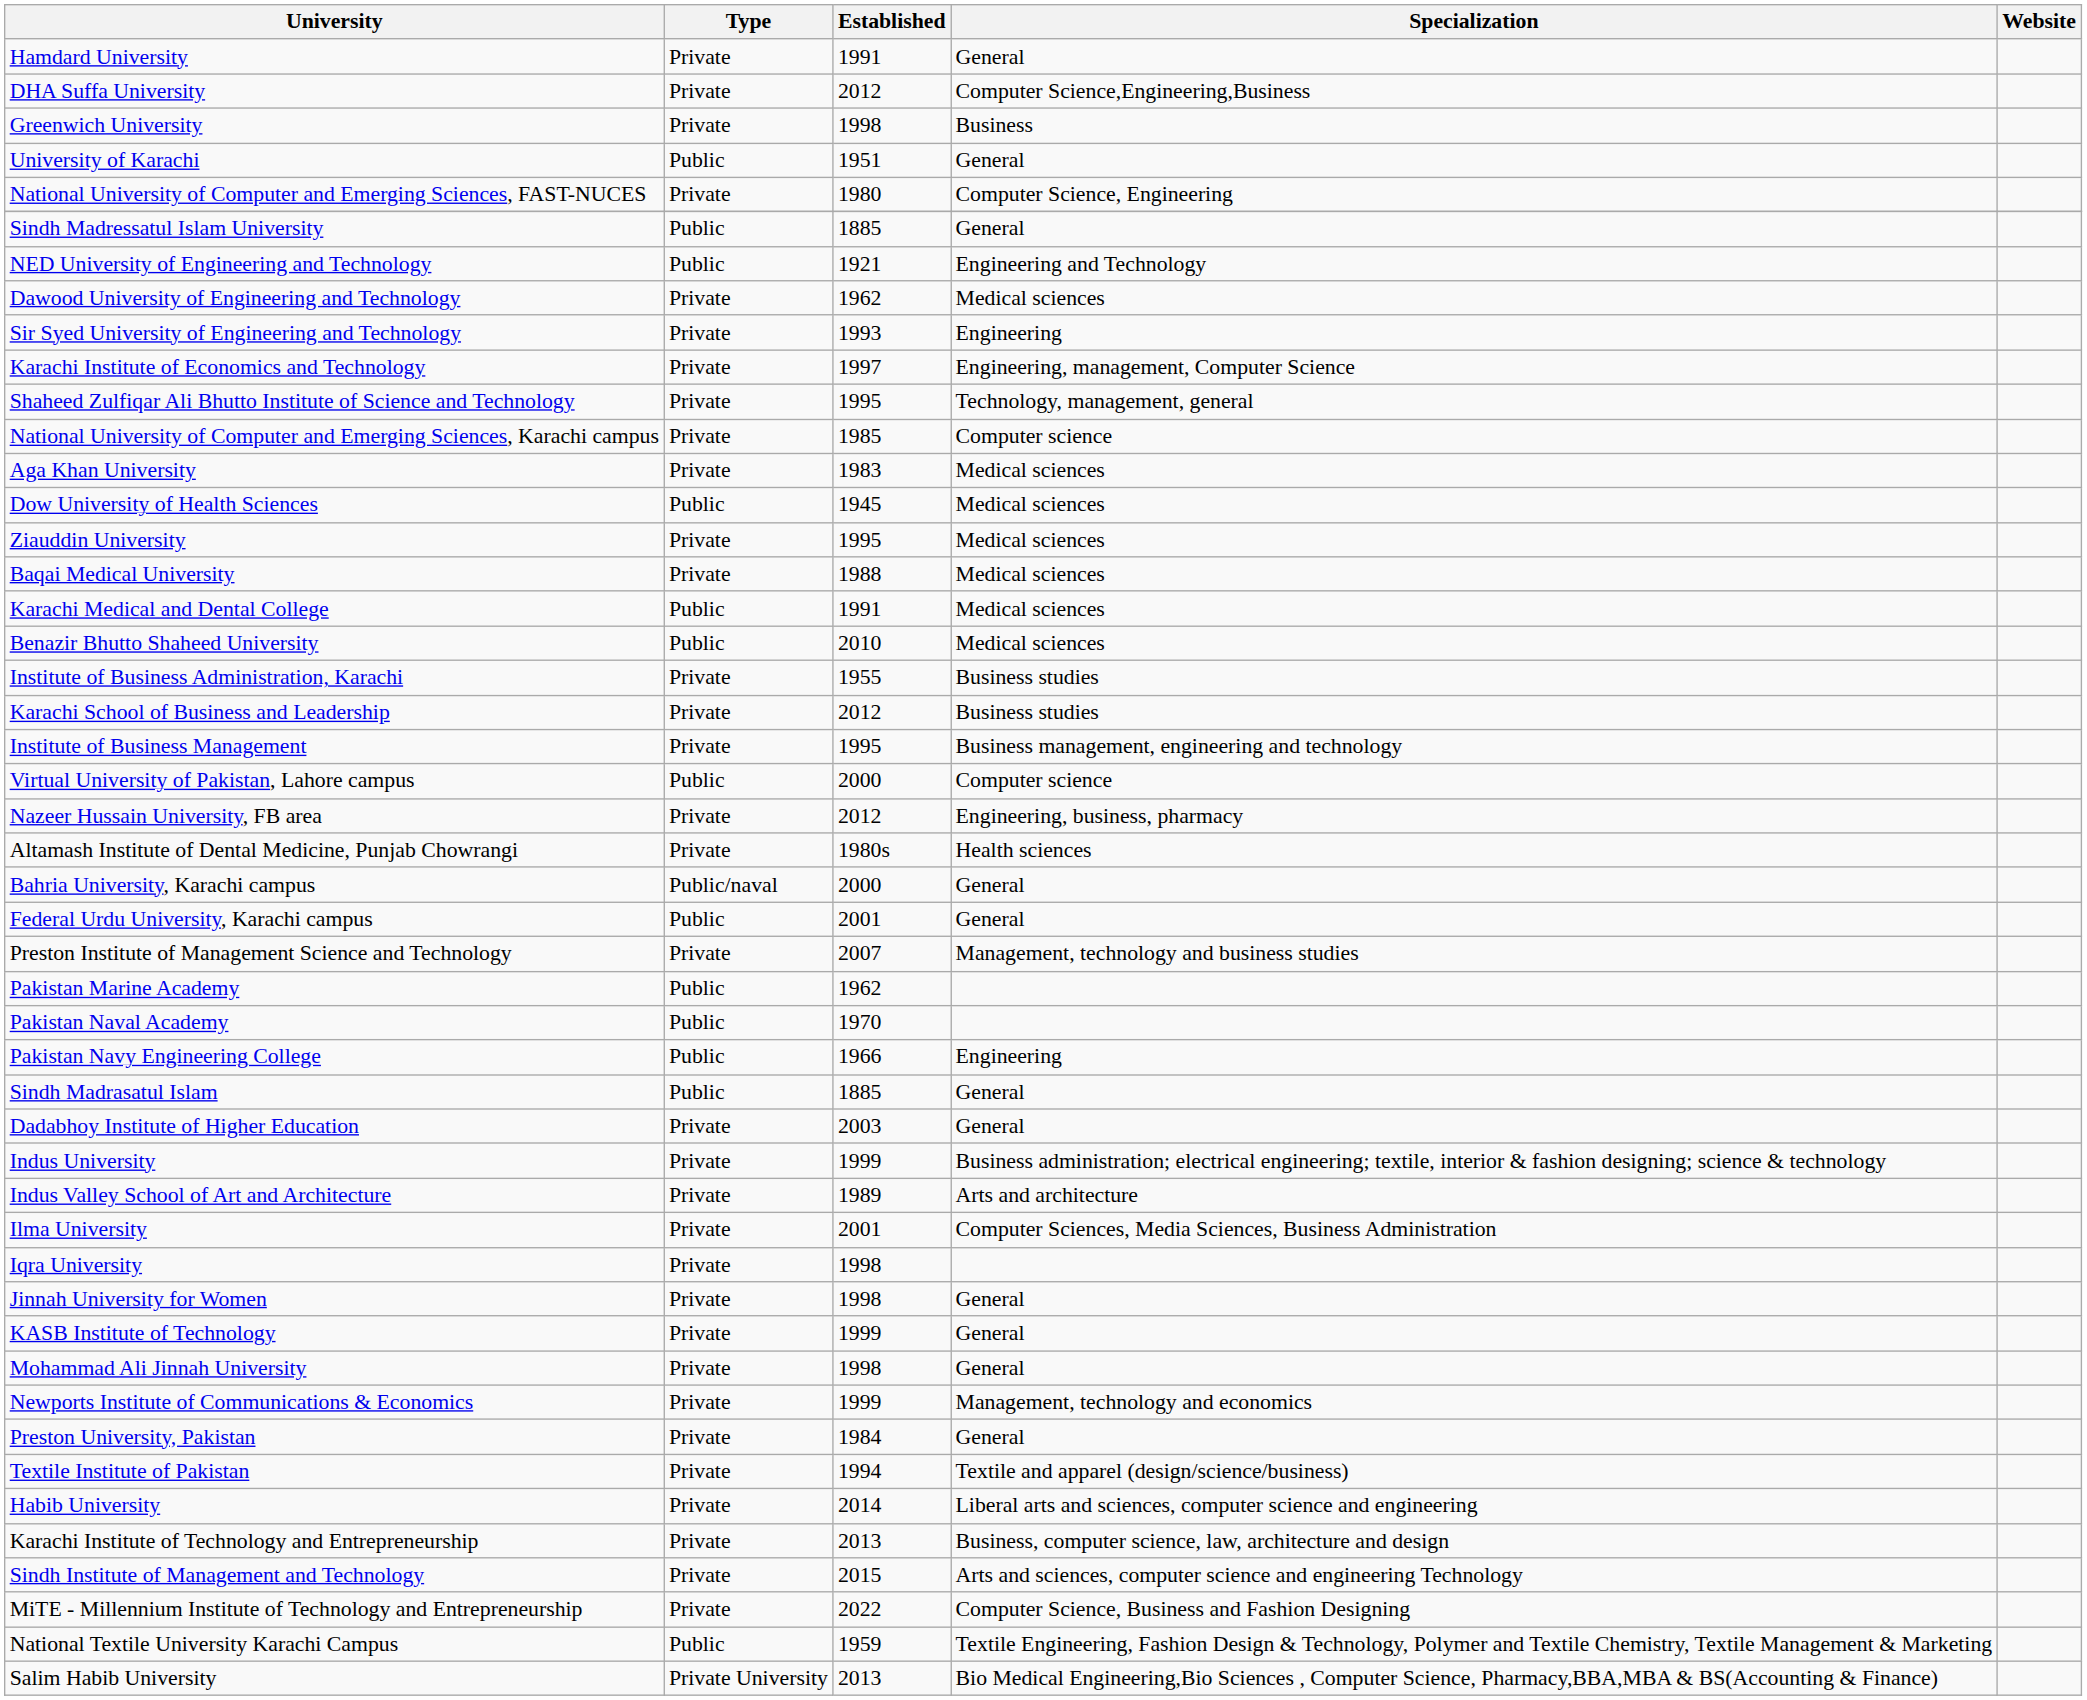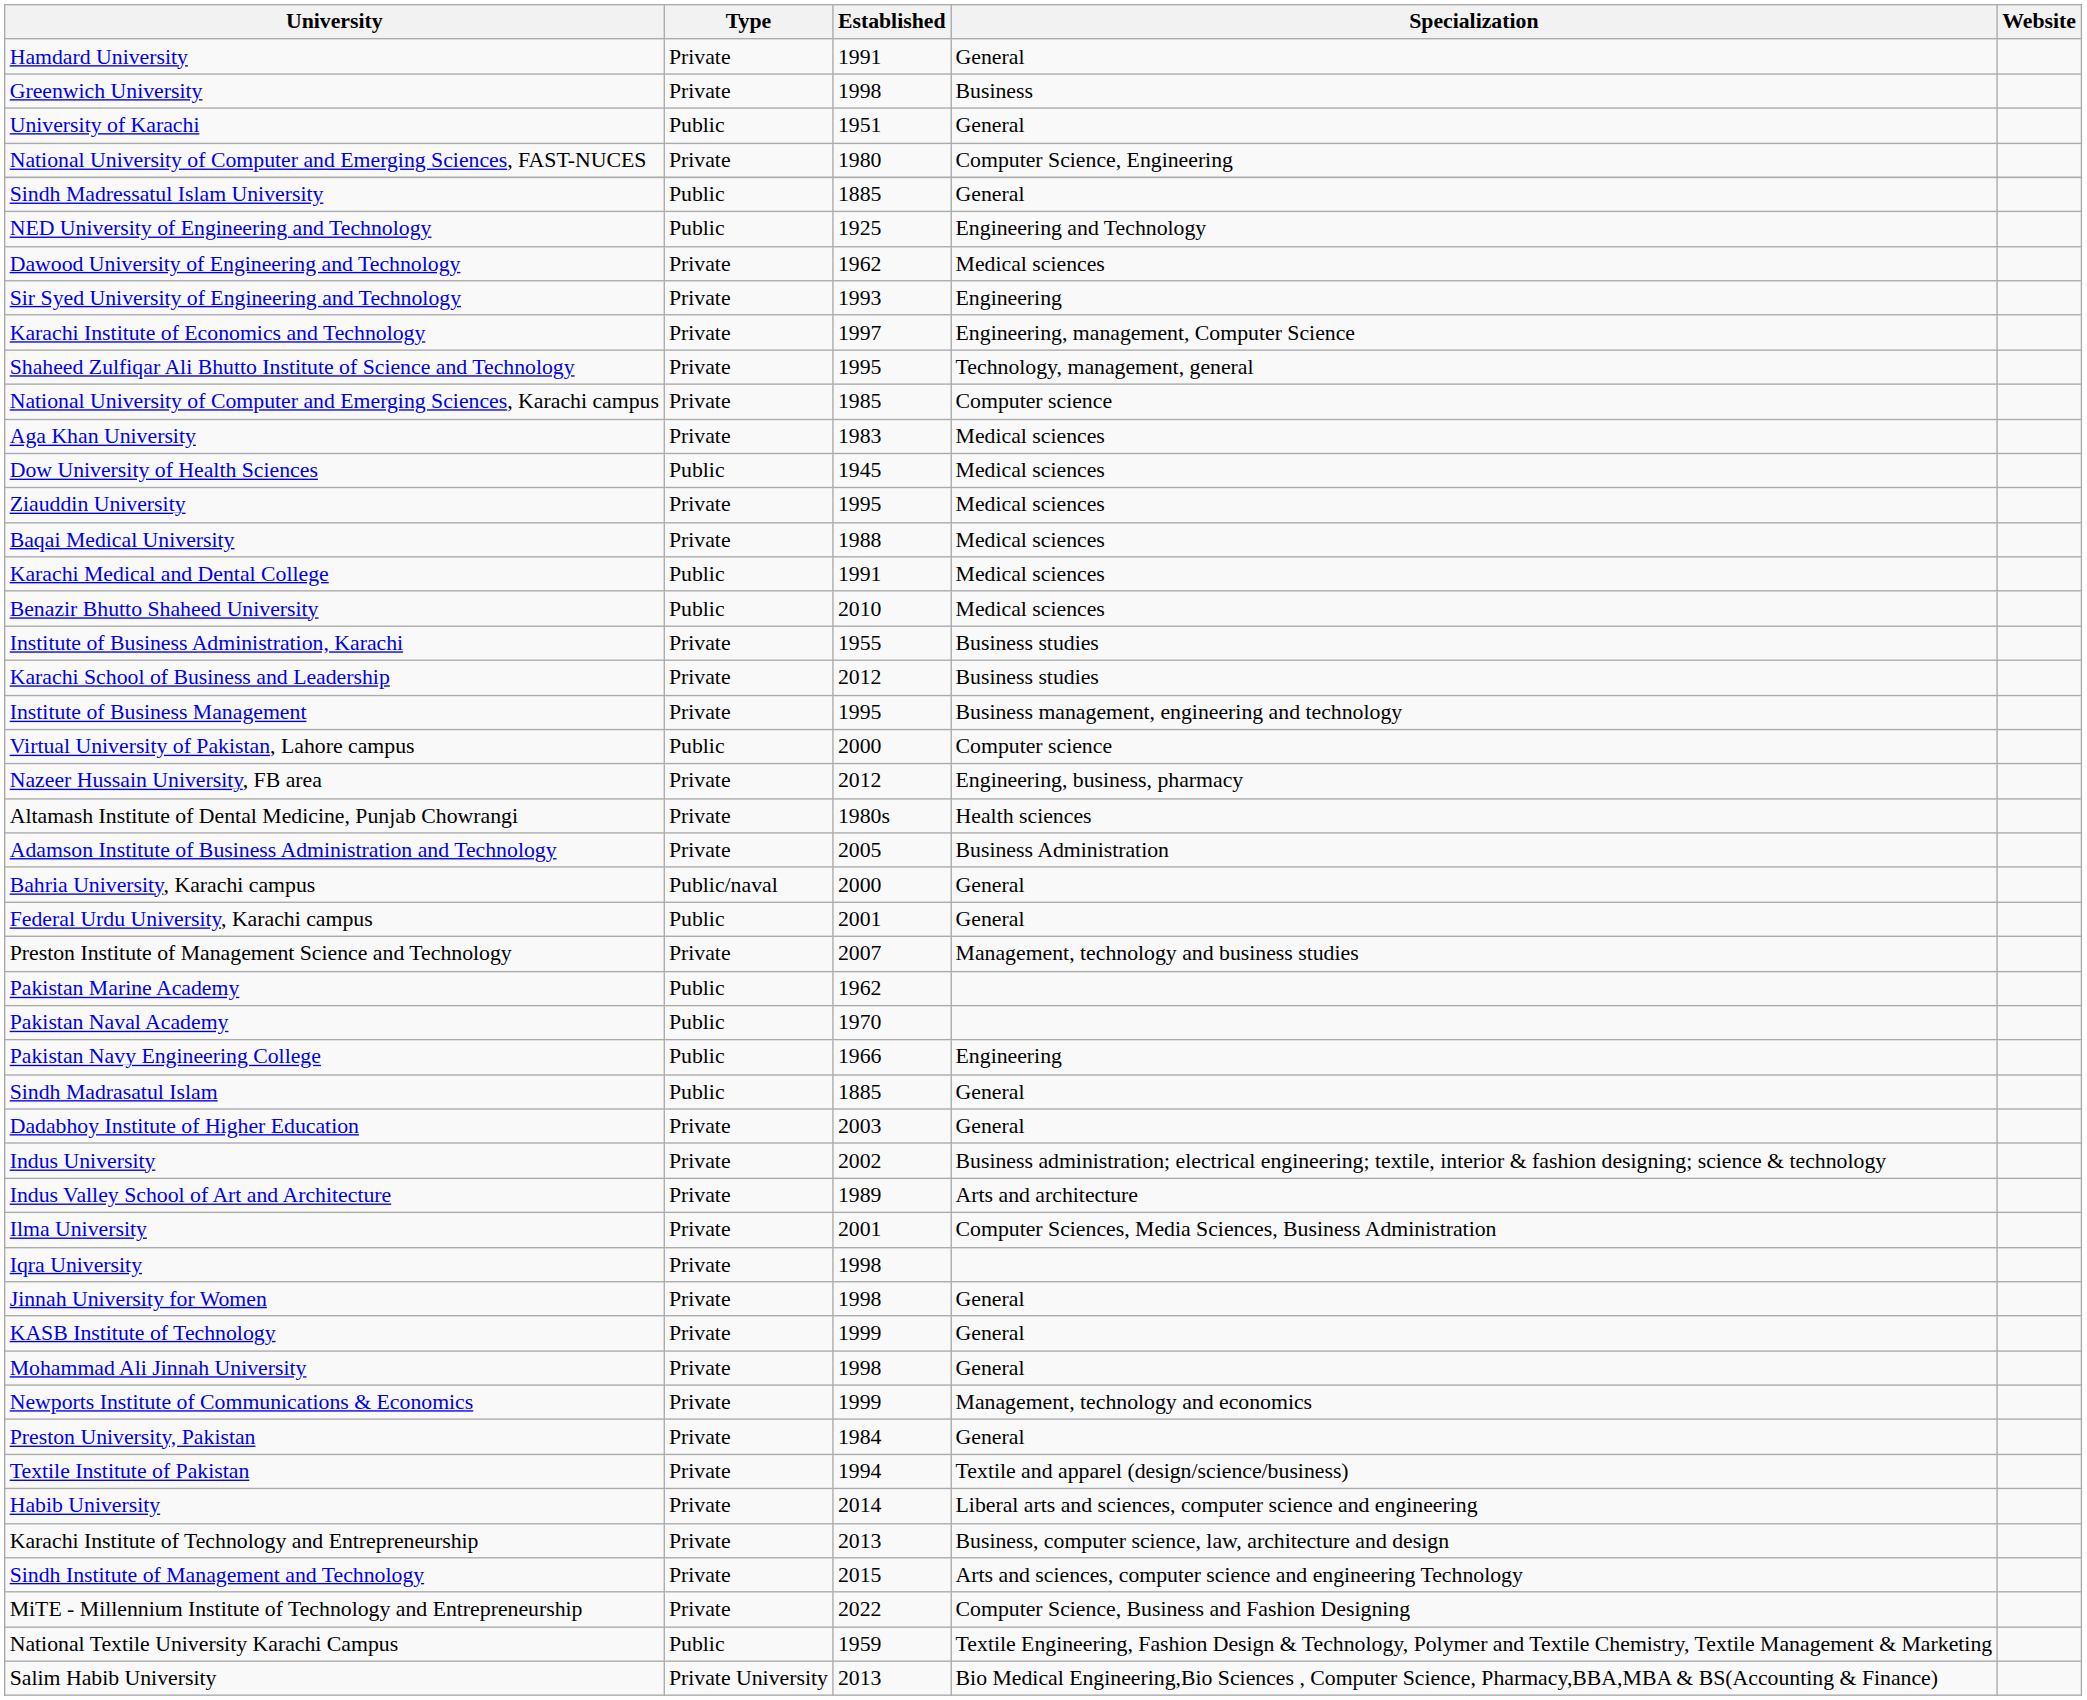- row: DHA Suffa University | Private | 2012 | Computer Science,Engineering,Business
NED University of Engineering and Technology | Established: 1921 -> 1925
+ row: Adamson Institute of Business Administration and Technology | Private | 2005 | Business Administration
Indus University | Established: 1999 -> 2002
